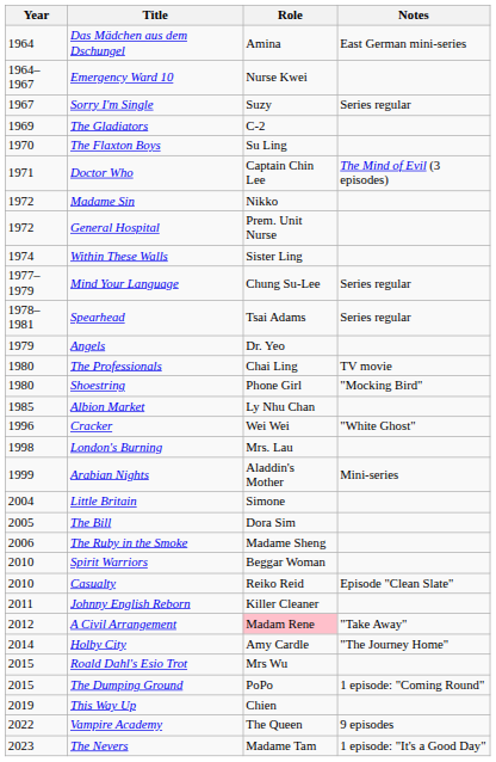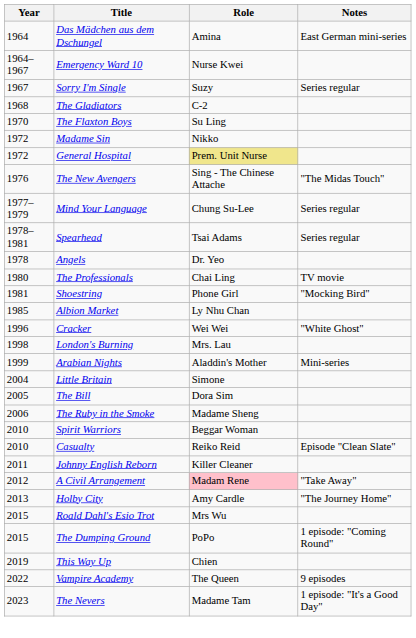The Gladiators | Year: 1969 -> 1968
- row: 1971 | Doctor Who | Captain Chin Lee | The Mind of Evil (3 episodes)
General Hospital | Role: no background -> khaki background
- row: 1974 | Within These Walls | Sister Ling
+ row: 1976 | The New Avengers | Sing - The Chinese Attache | "The Midas Touch"
Angels | Year: 1979 -> 1978
Shoestring | Year: 1980 -> 1981
Holby City | Year: 2014 -> 2013
